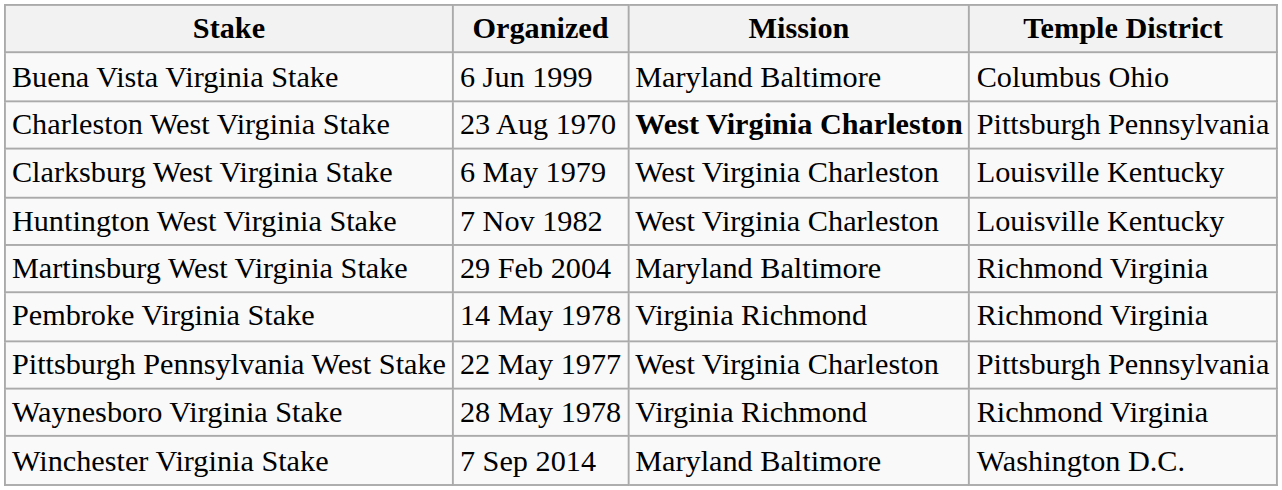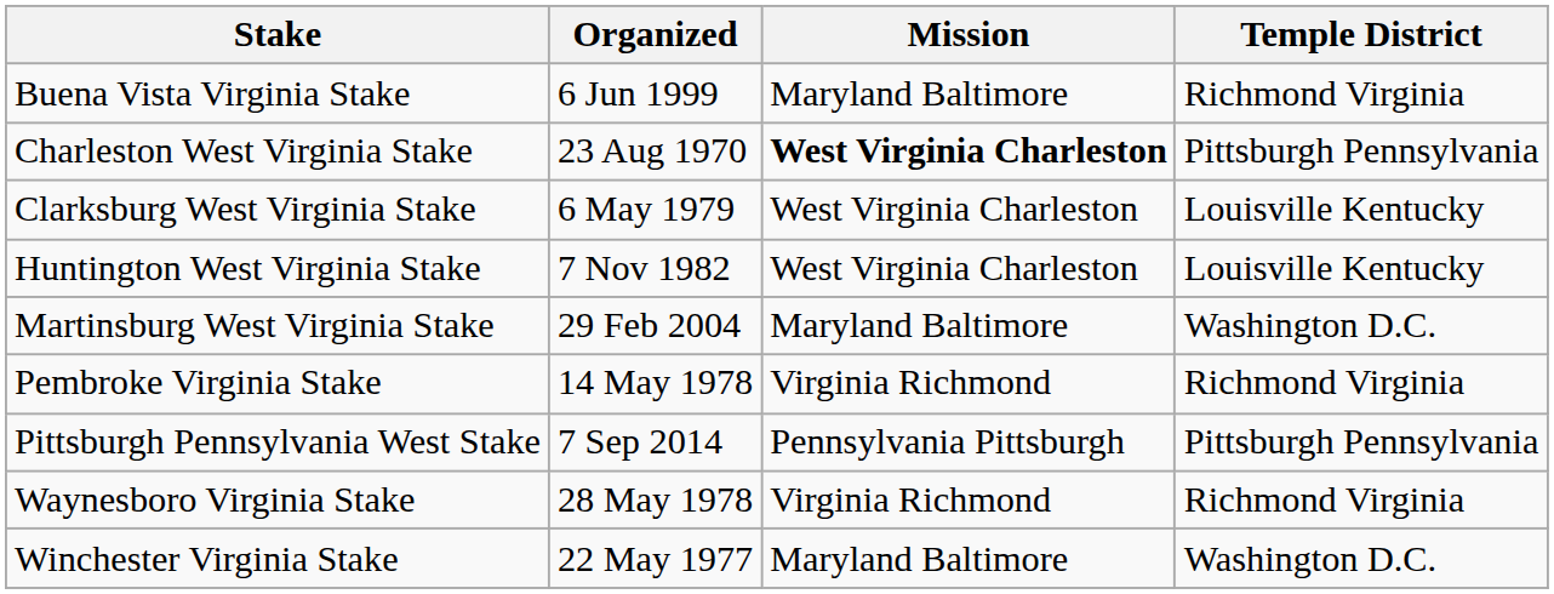Buena Vista Virginia Stake | Temple District: Columbus Ohio -> Richmond Virginia
Martinsburg West Virginia Stake | Temple District: Richmond Virginia -> Washington D.C.
Pittsburgh Pennsylvania West Stake | Organized: 22 May 1977 -> 7 Sep 2014
Pittsburgh Pennsylvania West Stake | Mission: West Virginia Charleston -> Pennsylvania Pittsburgh
Winchester Virginia Stake | Organized: 7 Sep 2014 -> 22 May 1977
